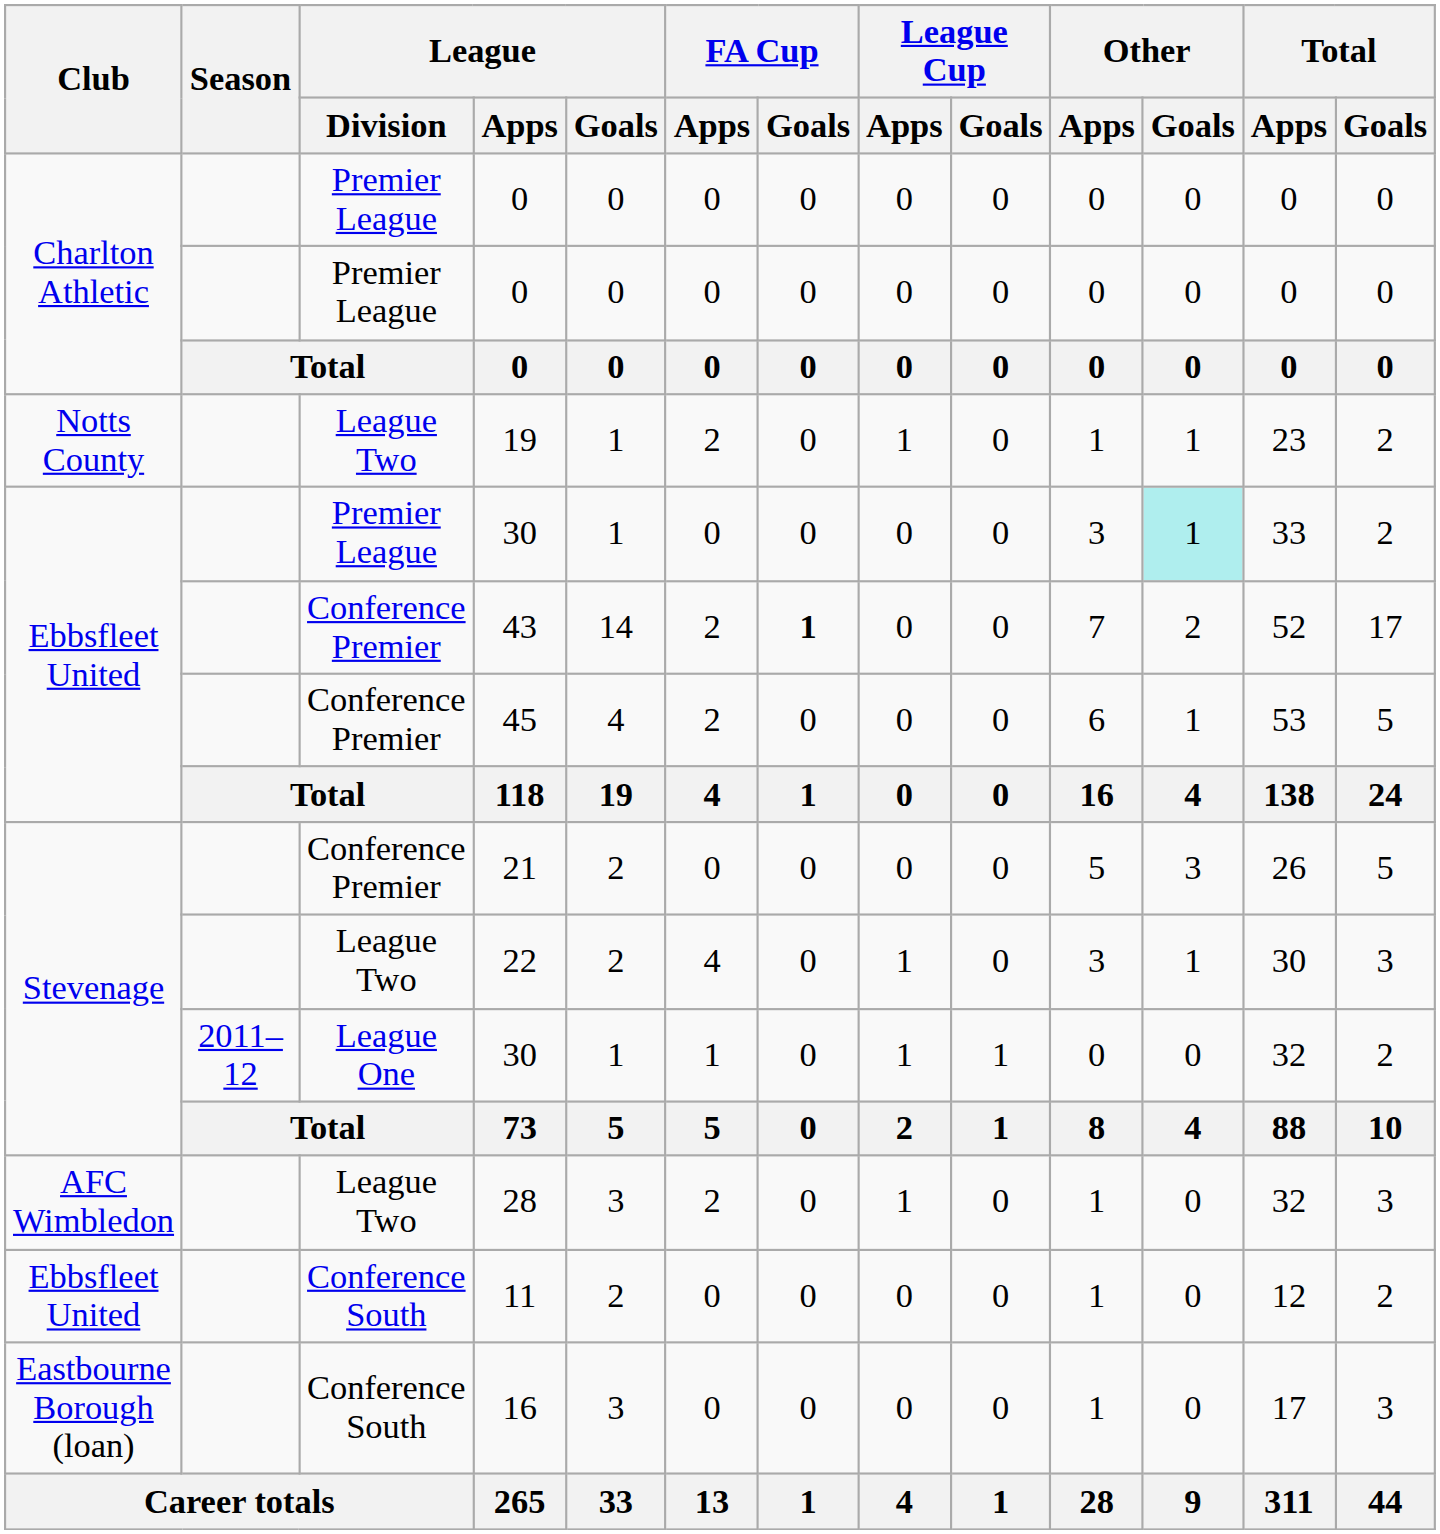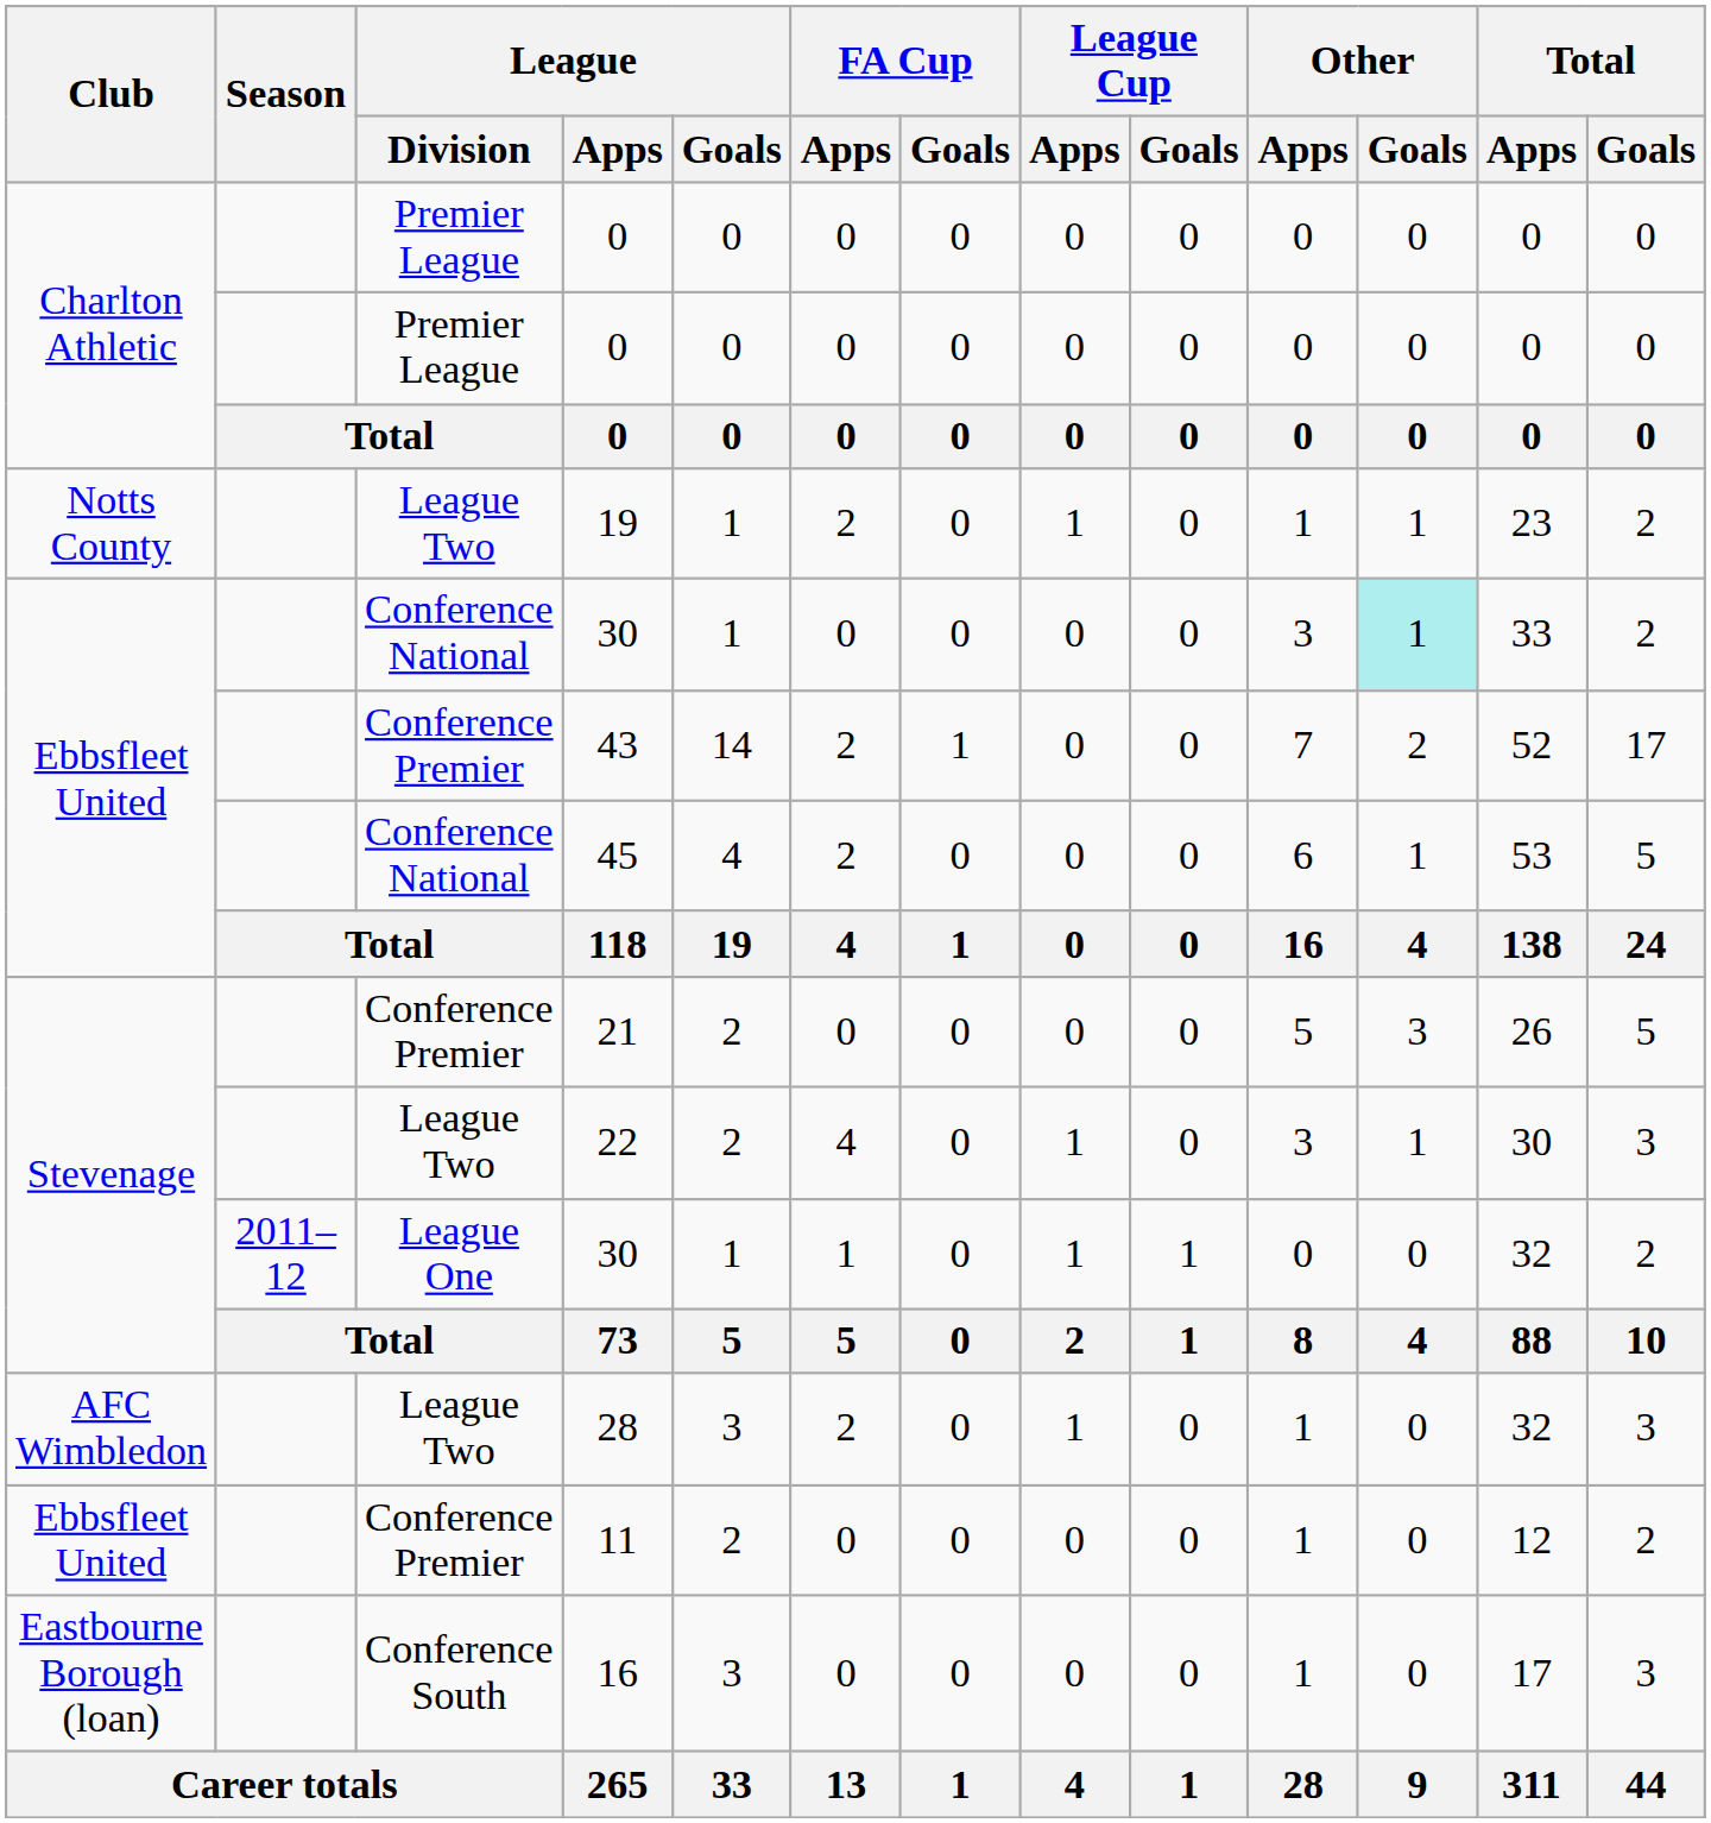Ebbsfleet United / 30 | League / Division: Premier League -> Conference National
43 | FA Cup / Goals: bold -> normal
45 | League / Division: Conference Premier -> Conference National
11 | League / Division: Conference South -> Conference Premier
